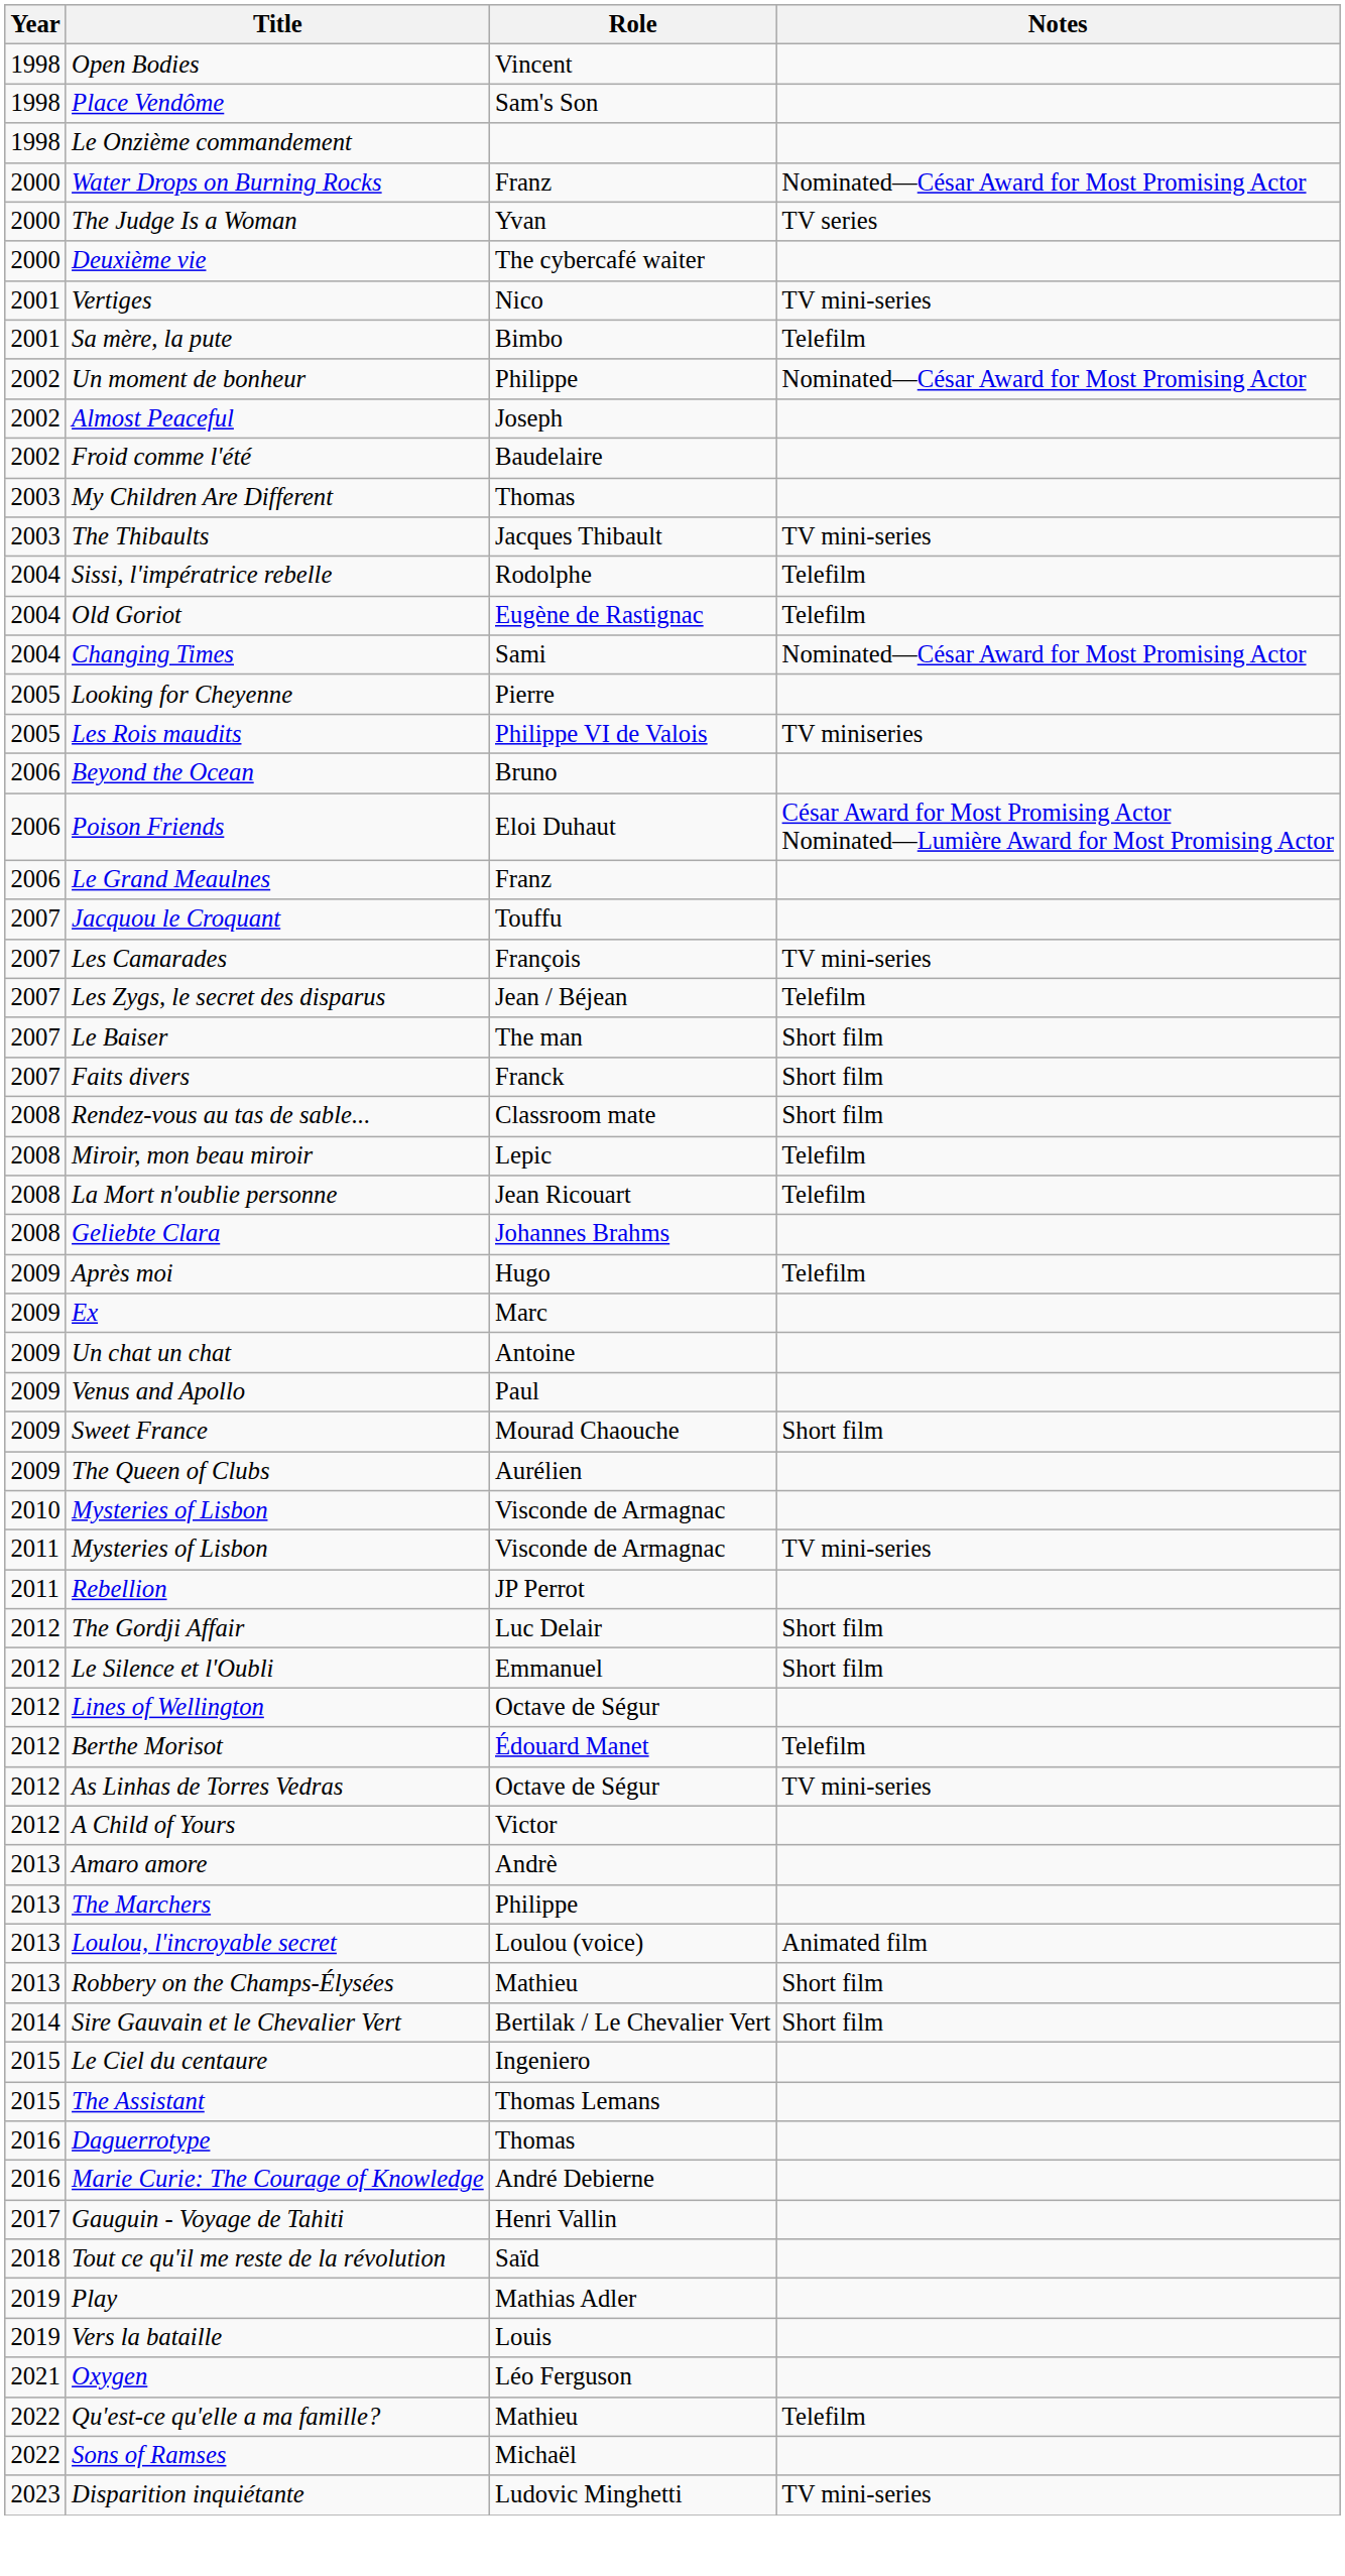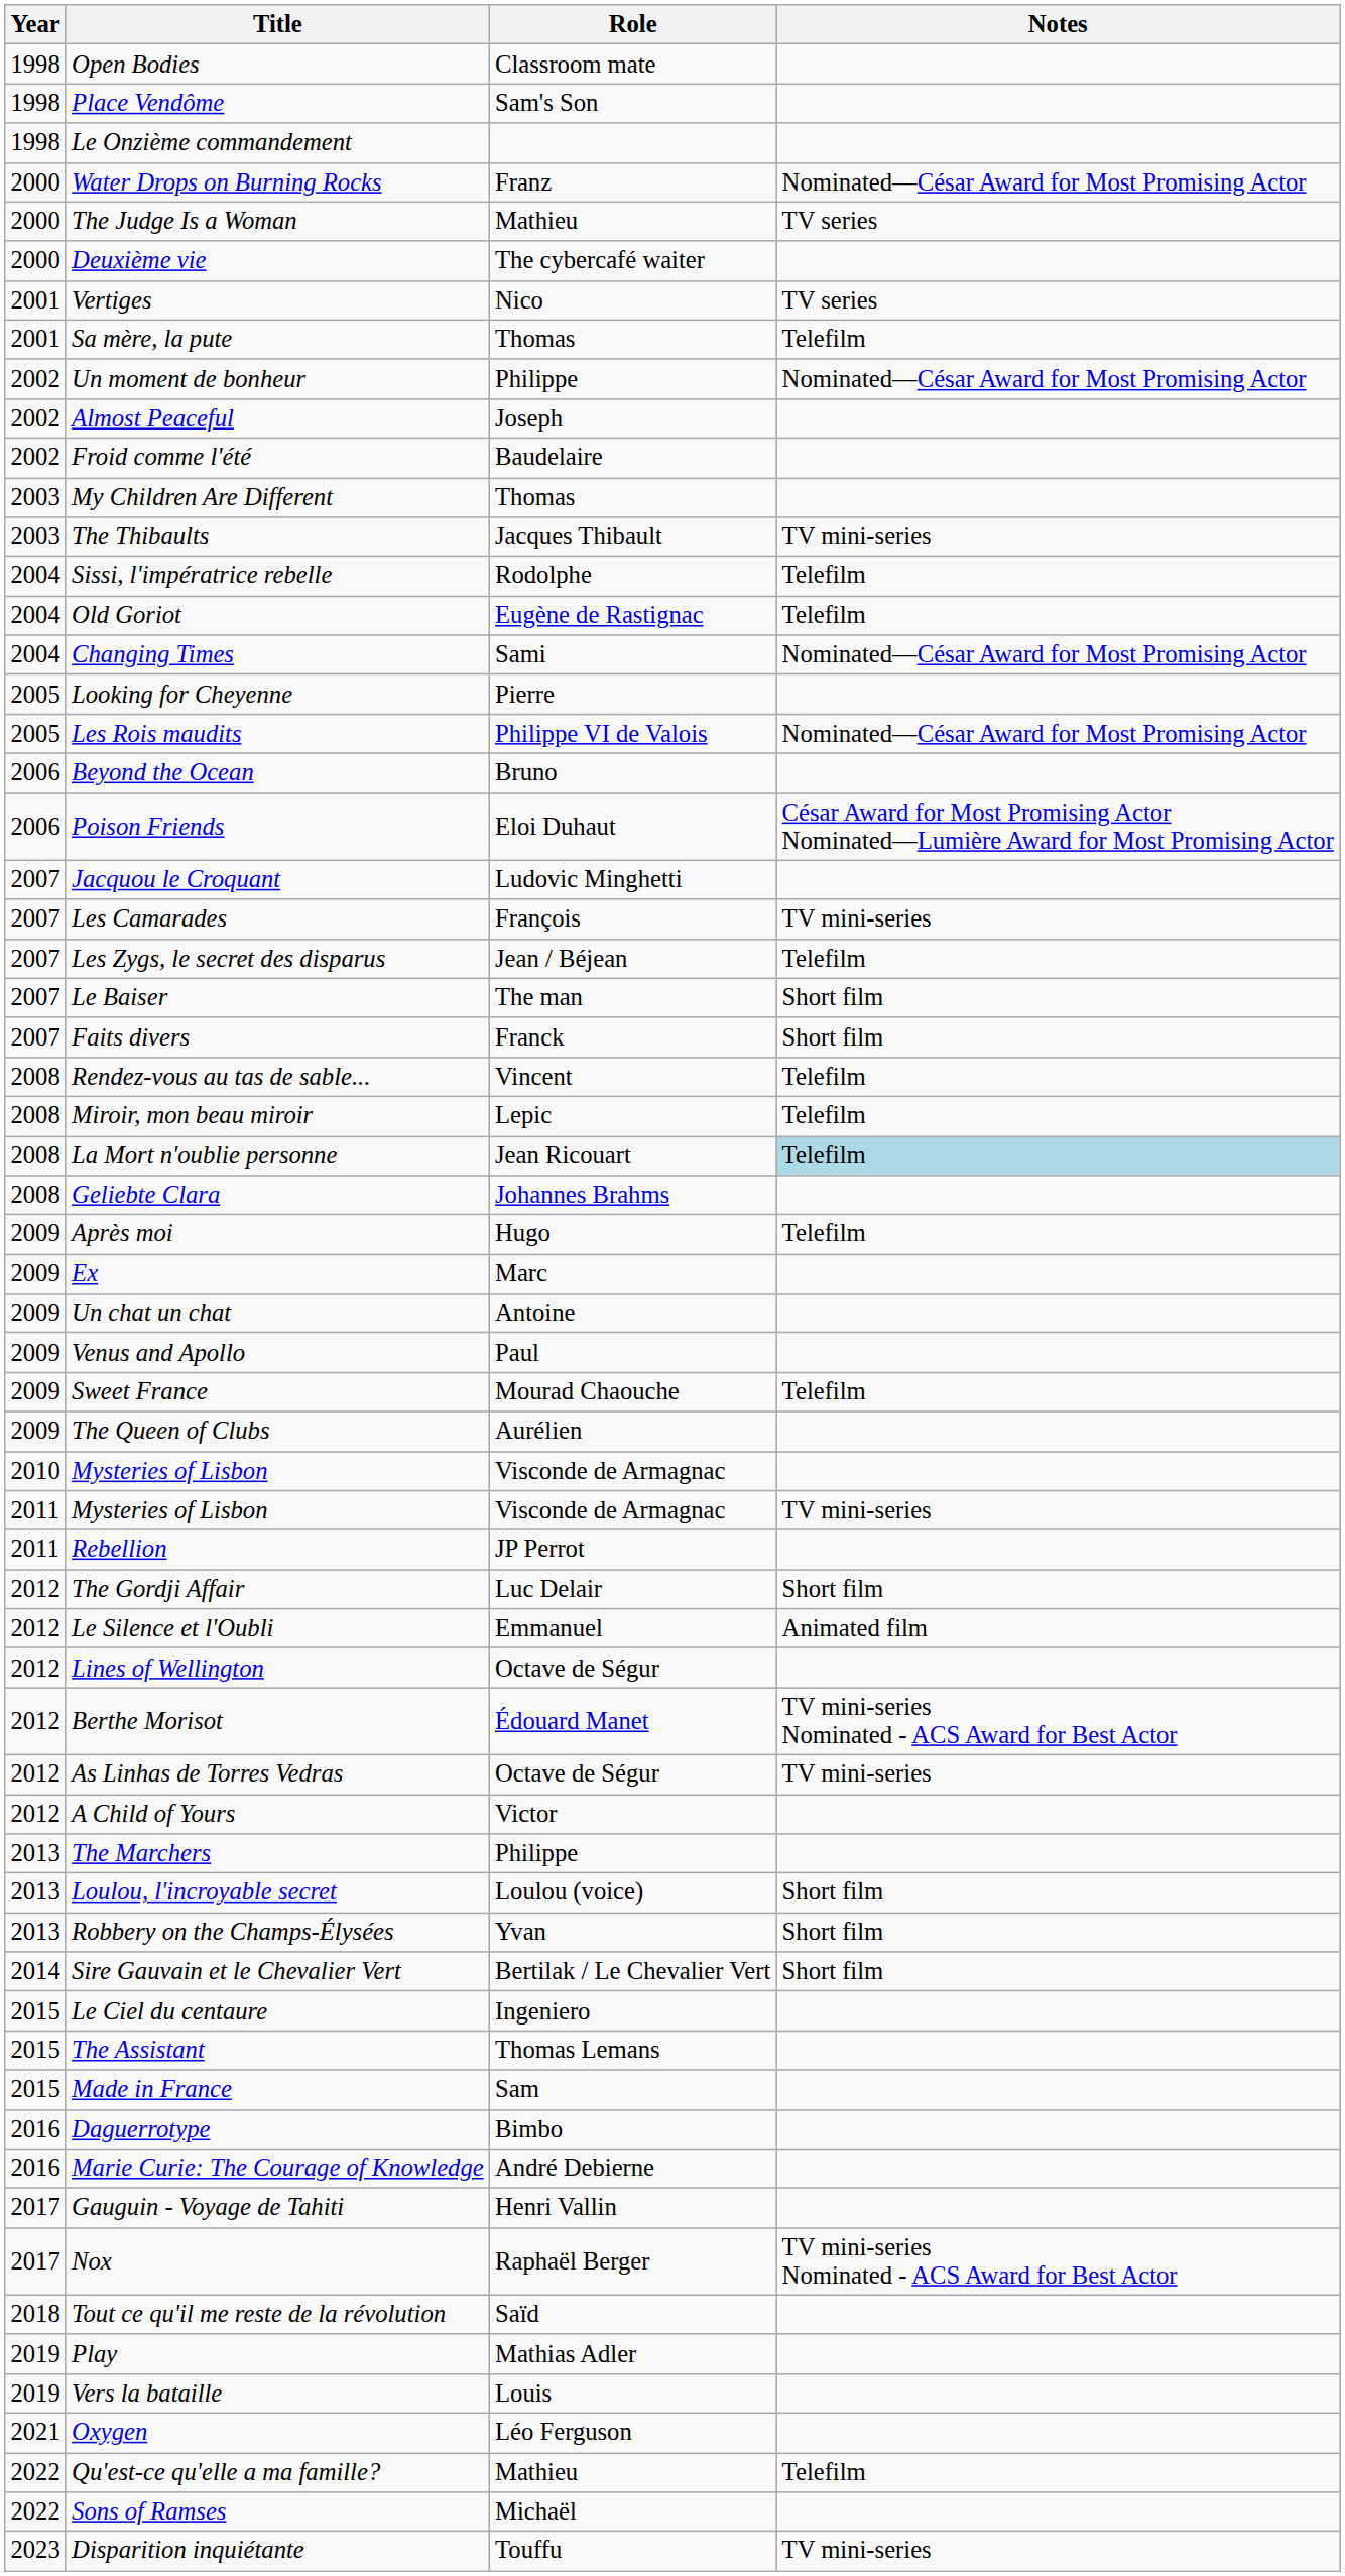Open Bodies | Role: Vincent -> Classroom mate
The Judge Is a Woman | Role: Yvan -> Mathieu
Vertiges | Notes: TV mini-series -> TV series
Sa mère, la pute | Role: Bimbo -> Thomas
Les Rois maudits | Notes: TV miniseries -> Nominated—César Award for Most Promising Actor
- row: 2006 | Le Grand Meaulnes | Franz
Jacquou le Croquant | Role: Touffu -> Ludovic Minghetti
Rendez-vous au tas de sable... | Role: Classroom mate -> Vincent
Rendez-vous au tas de sable... | Notes: Short film -> Telefilm
La Mort n'oublie personne | Notes: no background -> lightblue background
Sweet France | Notes: Short film -> Telefilm
Le Silence et l'Oubli | Notes: Short film -> Animated film
Berthe Morisot | Notes: Telefilm -> TV mini-series Nominated - ACS Award for Best Actor
- row: 2013 | Amaro amore | Andrè
Loulou, l'incroyable secret | Notes: Animated film -> Short film
Robbery on the Champs-Élysées | Role: Mathieu -> Yvan
+ row: 2015 | Made in France | Sam
Daguerrotype | Role: Thomas -> Bimbo
+ row: 2017 | Nox | Raphaël Berger | TV mini-series Nominated - ACS Award for Best Actor
Disparition inquiétante | Role: Ludovic Minghetti -> Touffu
